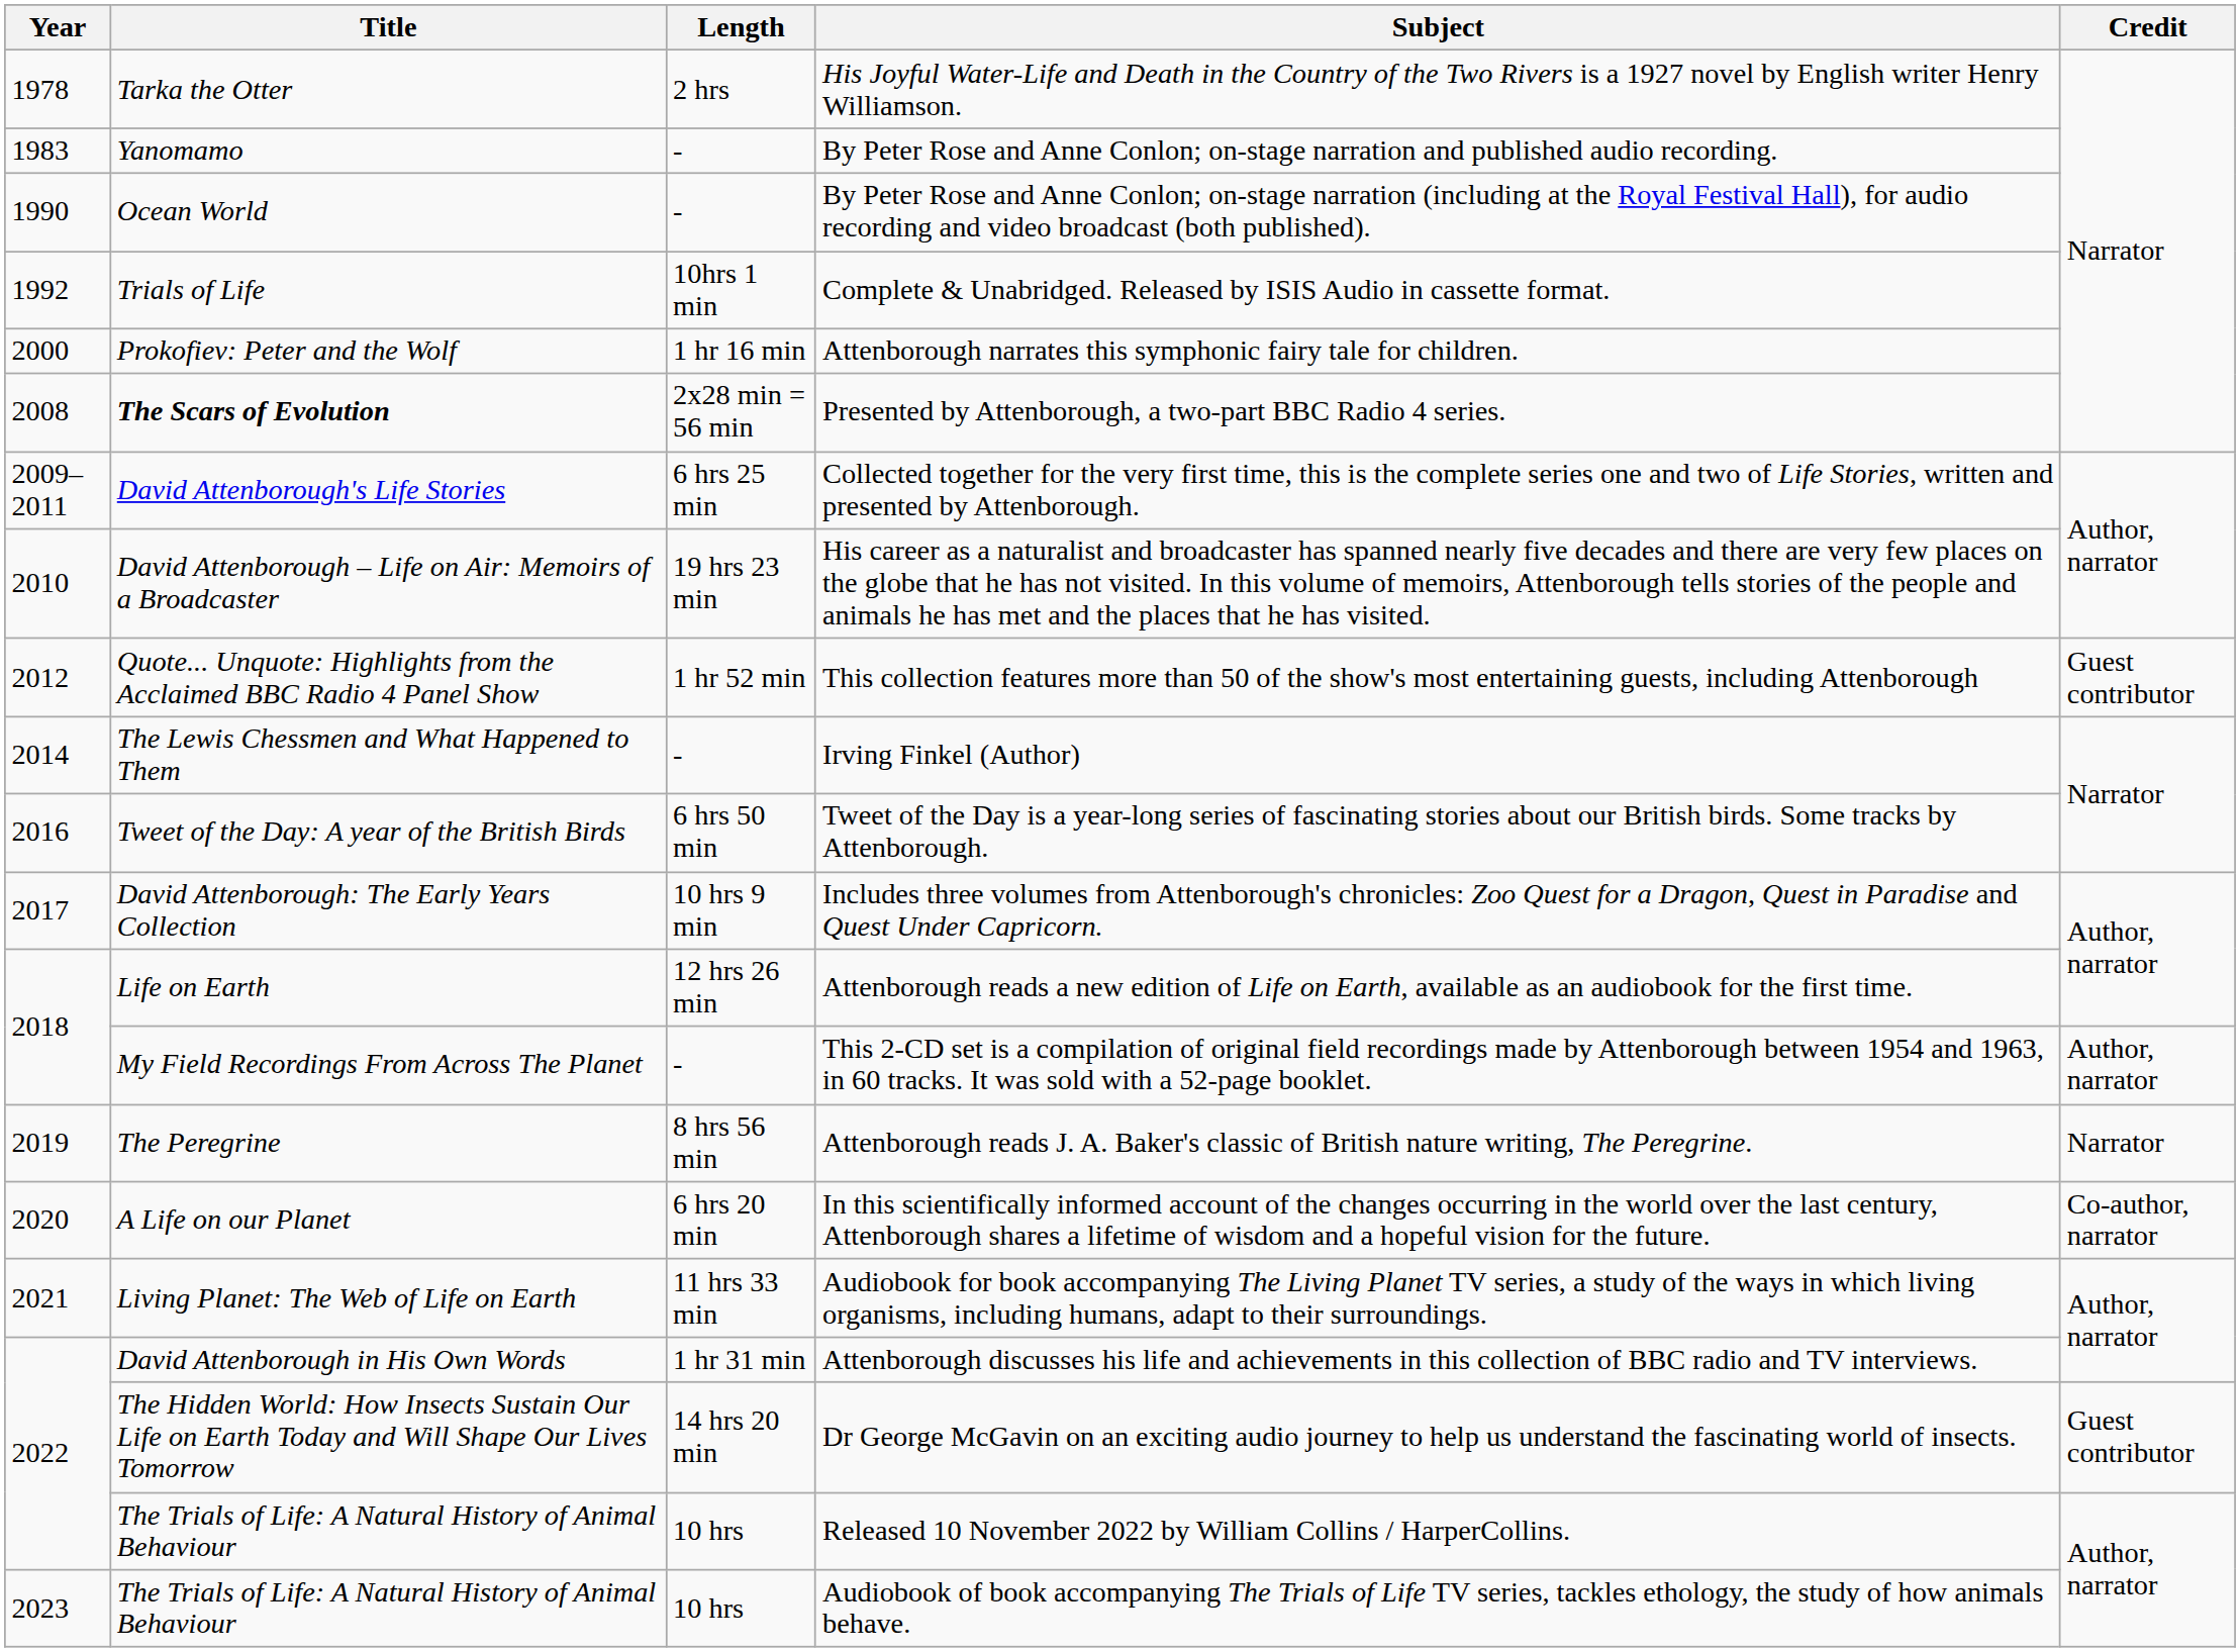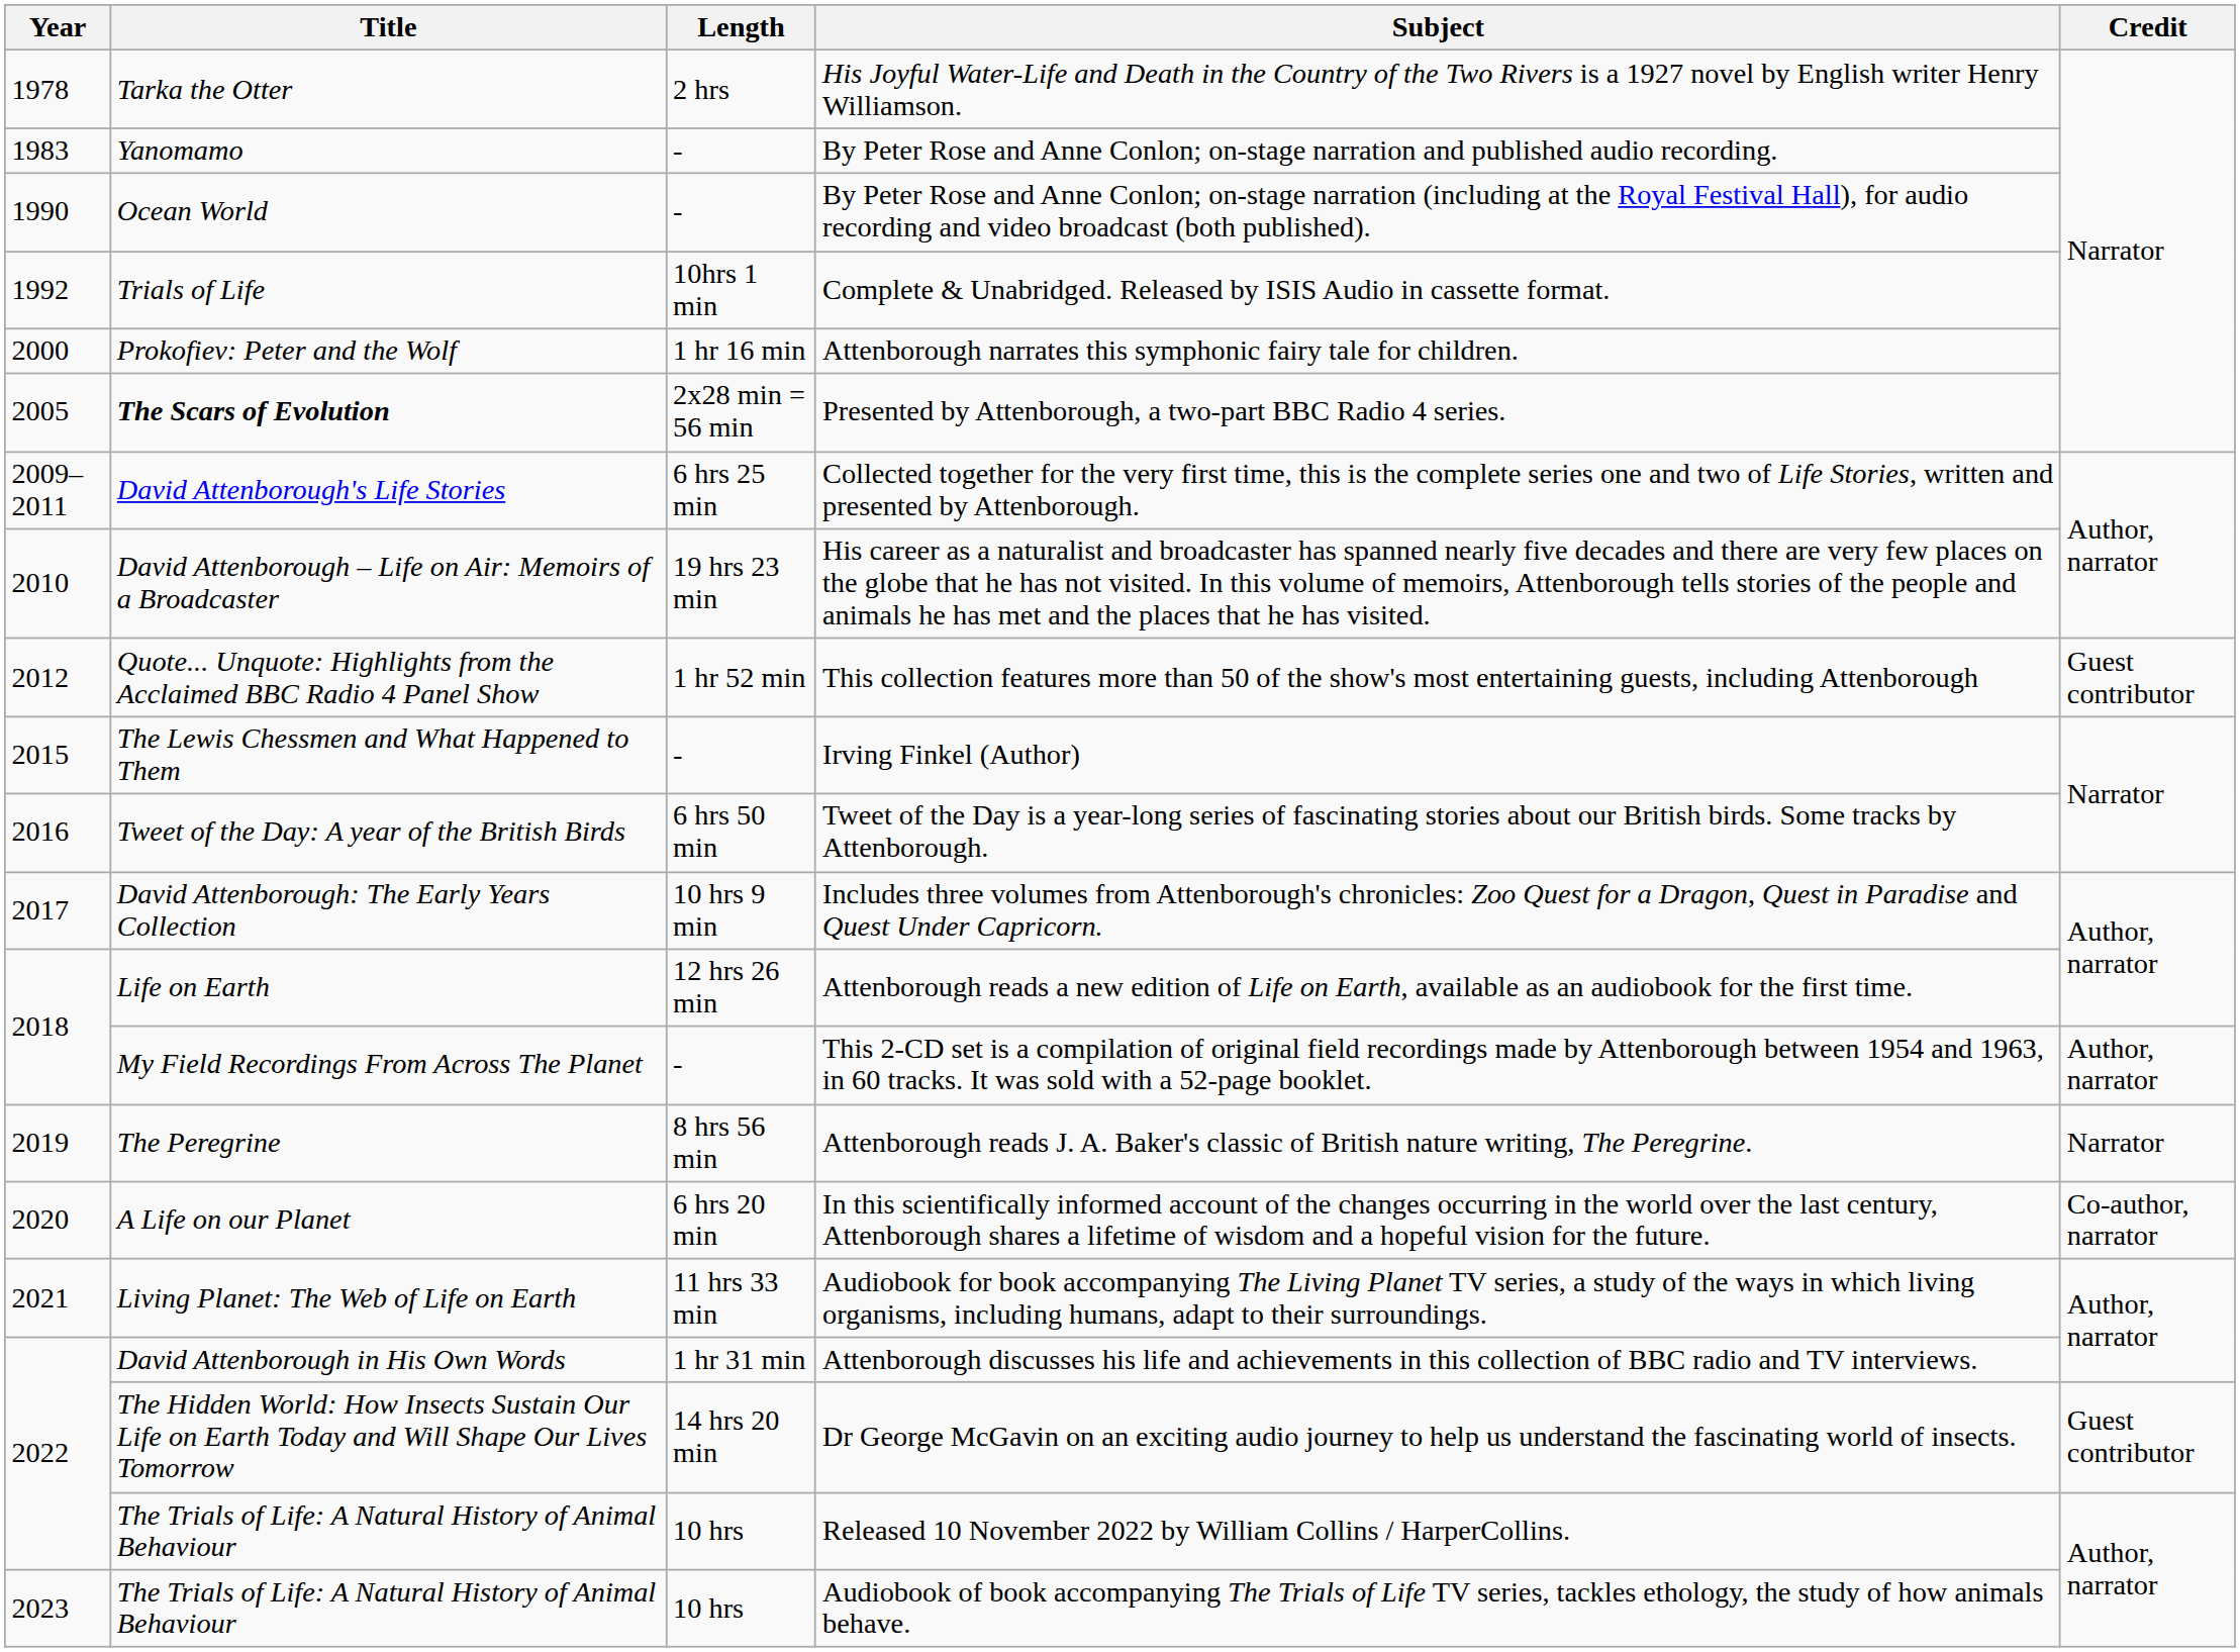Presented by Attenborough, a two-part BBC Radio 4 series. | Year: 2008 -> 2005
Irving Finkel (Author) | Year: 2014 -> 2015
